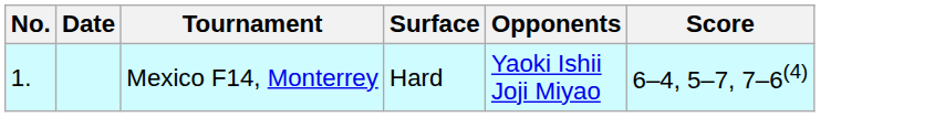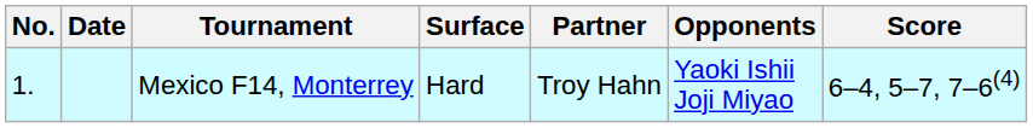+ column: Partner | Troy Hahn
